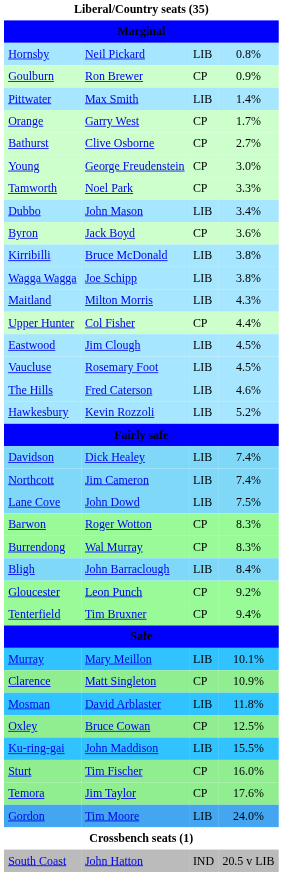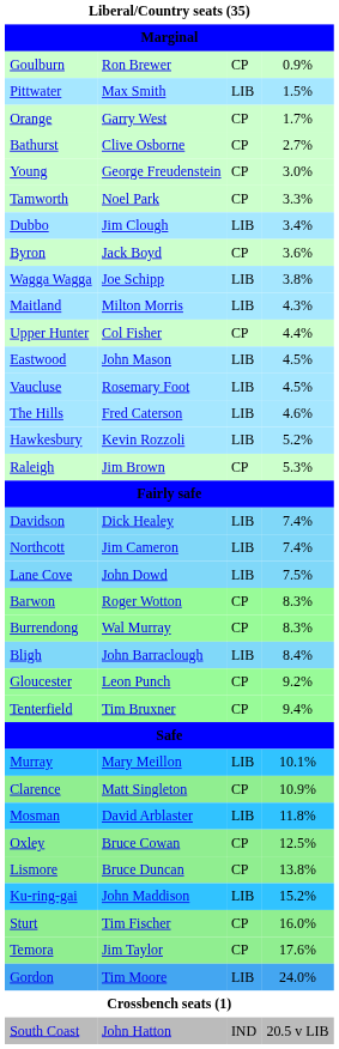- row: Hornsby | Neil Pickard | LIB | 0.8%
Pittwater | column 4: 1.4% -> 1.5%
Dubbo | column 2: John Mason -> Jim Clough
- row: Kirribilli | Bruce McDonald | LIB | 3.8%
Eastwood | column 2: Jim Clough -> John Mason
+ row: Raleigh | Jim Brown | CP | 5.3%
+ row: Lismore | Bruce Duncan | CP | 13.8%
Ku-ring-gai | column 4: 15.5% -> 15.2%
